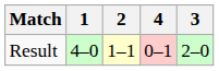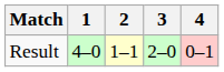columns swapped: 3 <-> 4
